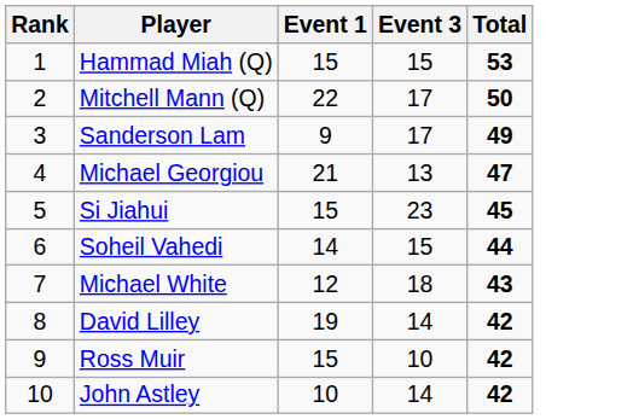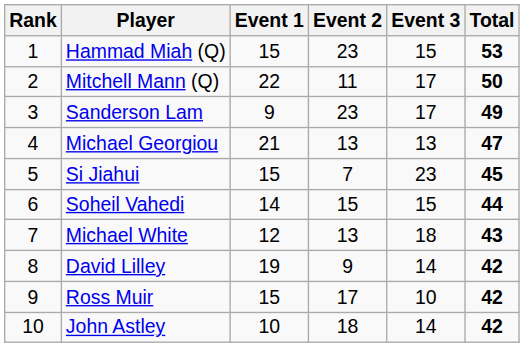+ column: Event 2 | 23 | 11 | 23 | 13 | 7 | 15 | 13 | 9 | 17 | 18
